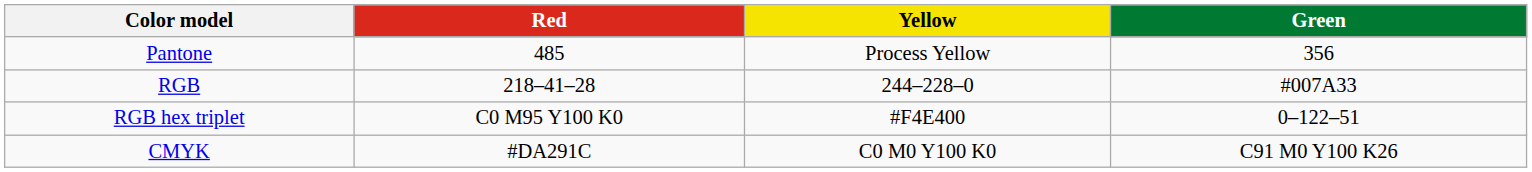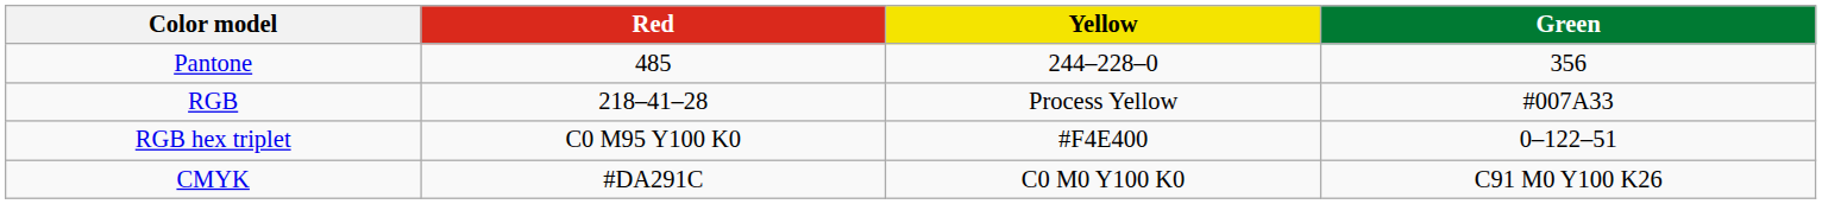Pantone | Yellow: Process Yellow -> 244–228–0
RGB | Yellow: 244–228–0 -> Process Yellow
